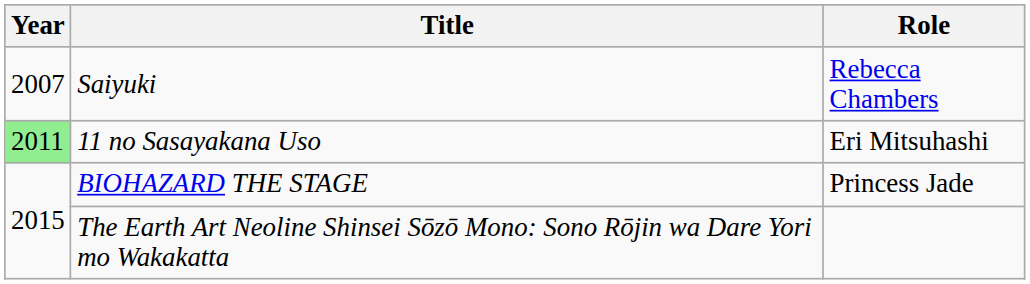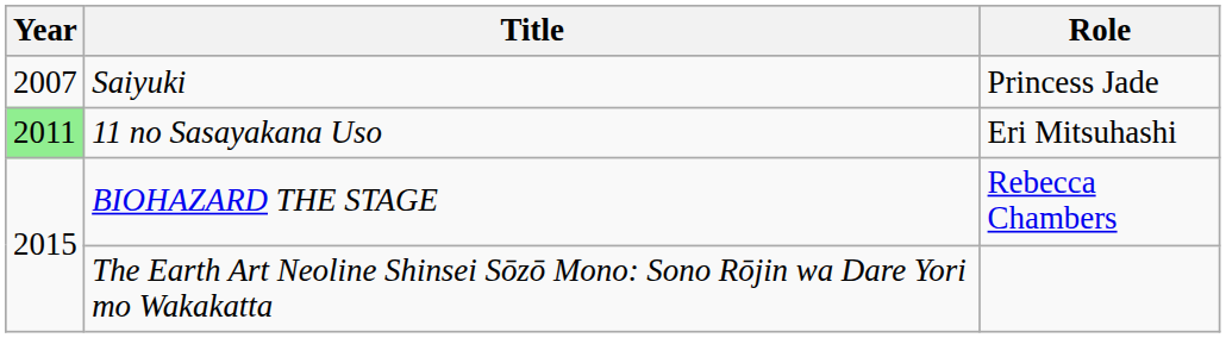Saiyuki | Role: Rebecca Chambers -> Princess Jade
BIOHAZARD THE STAGE | Role: Princess Jade -> Rebecca Chambers
